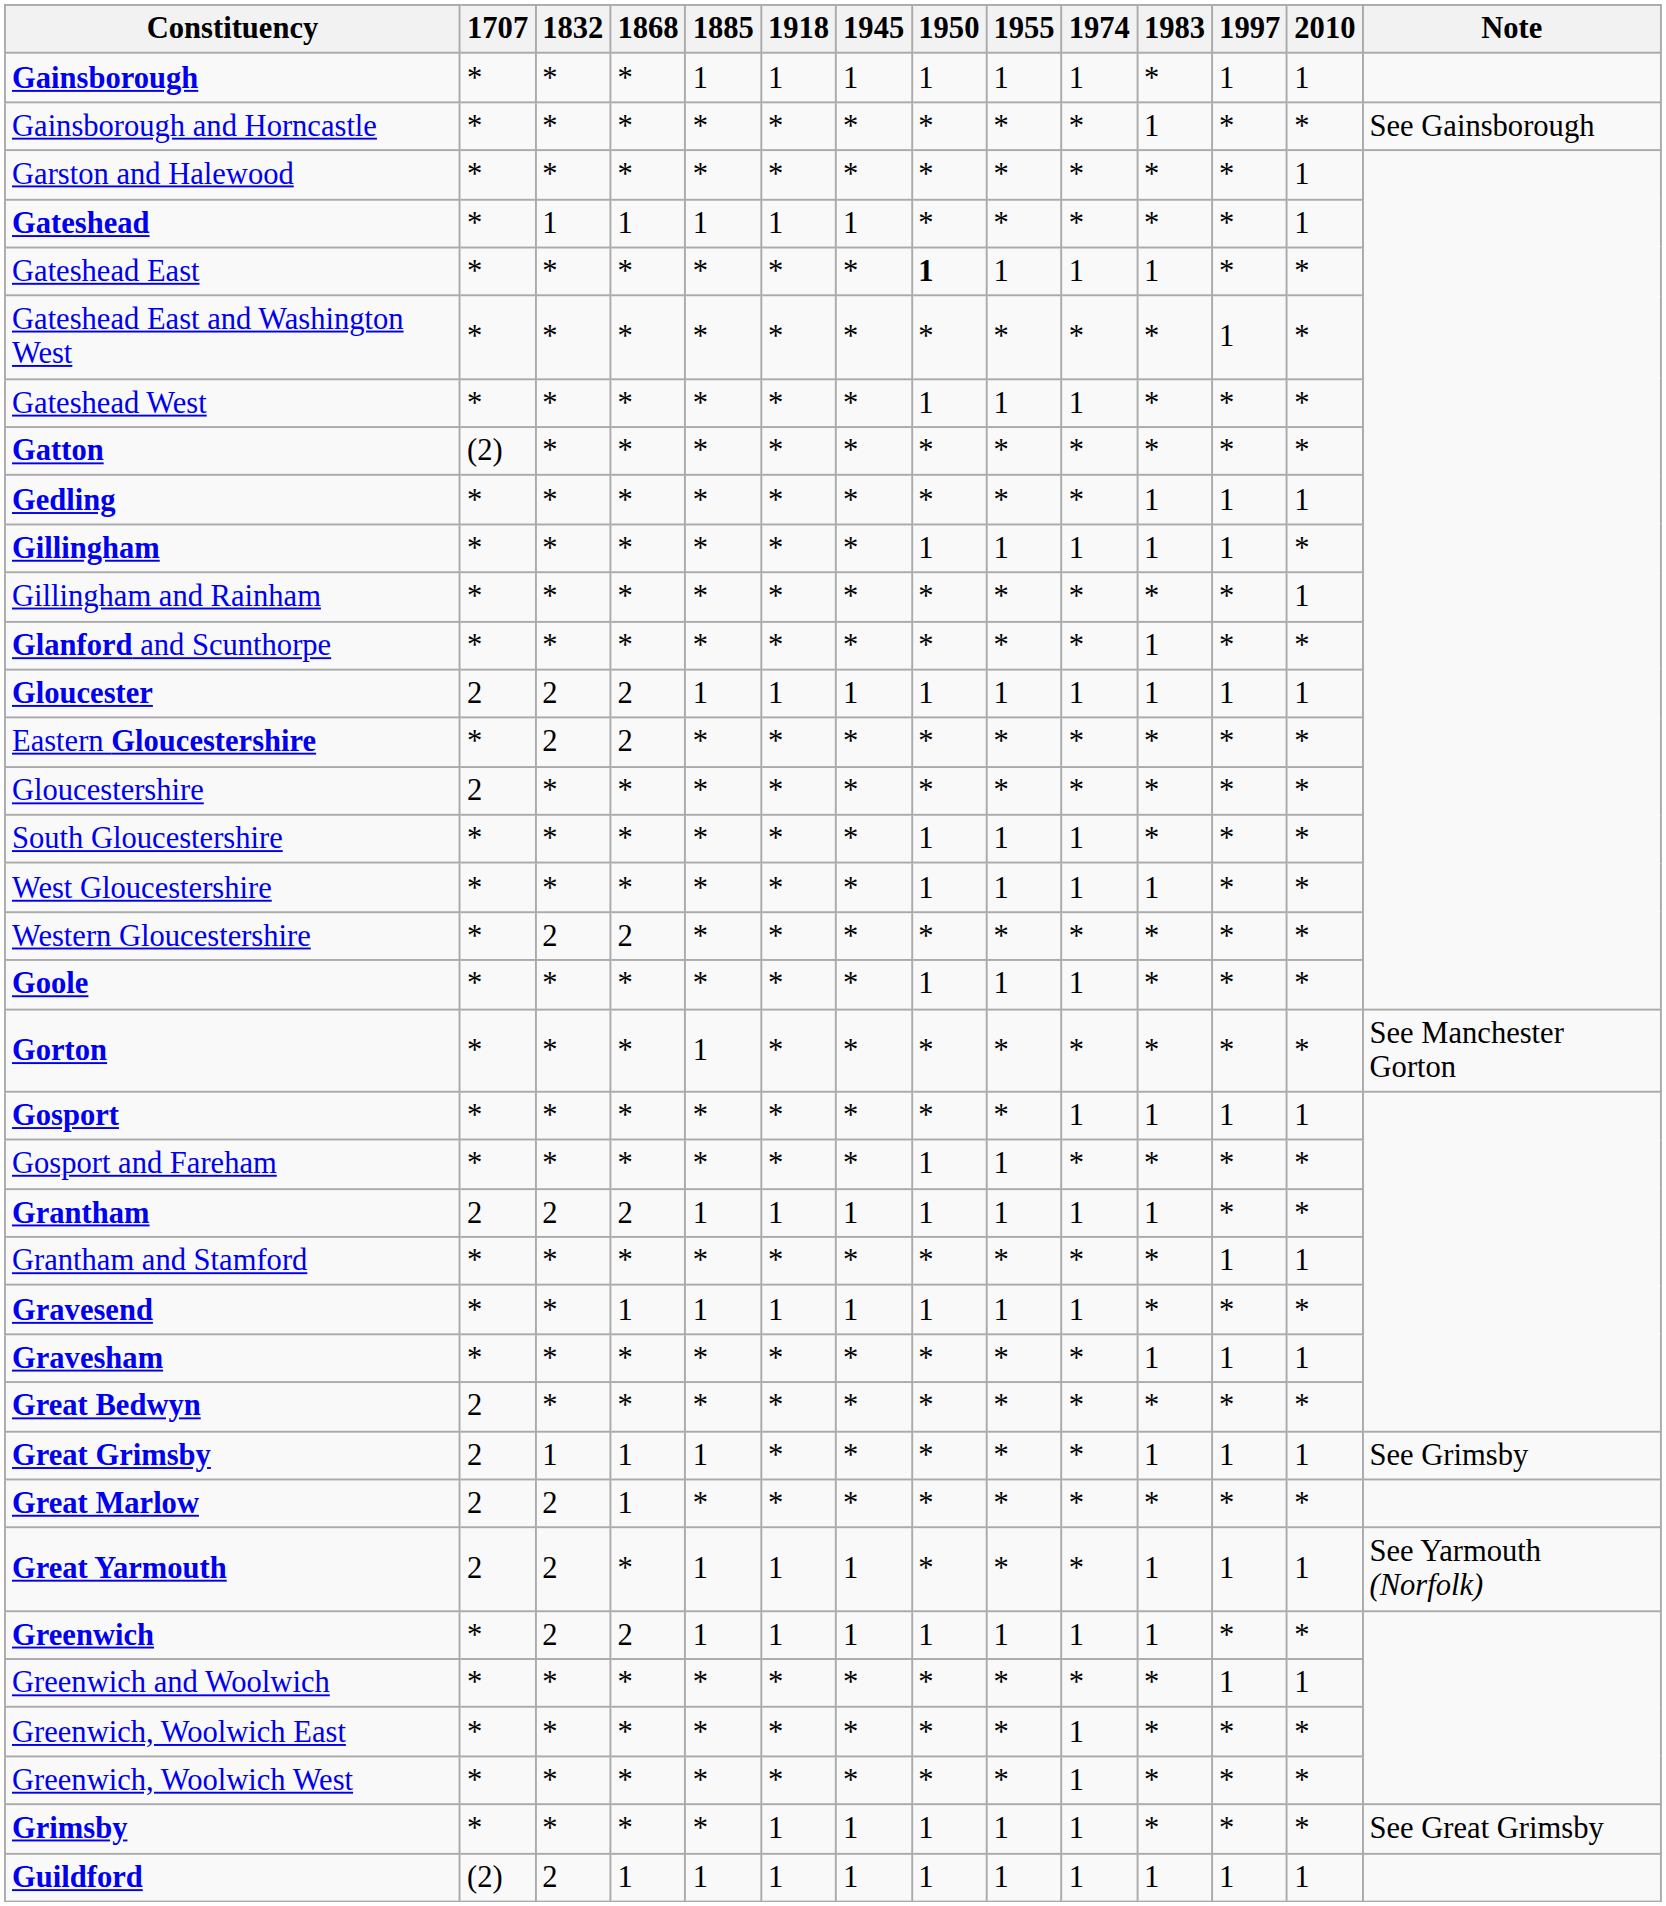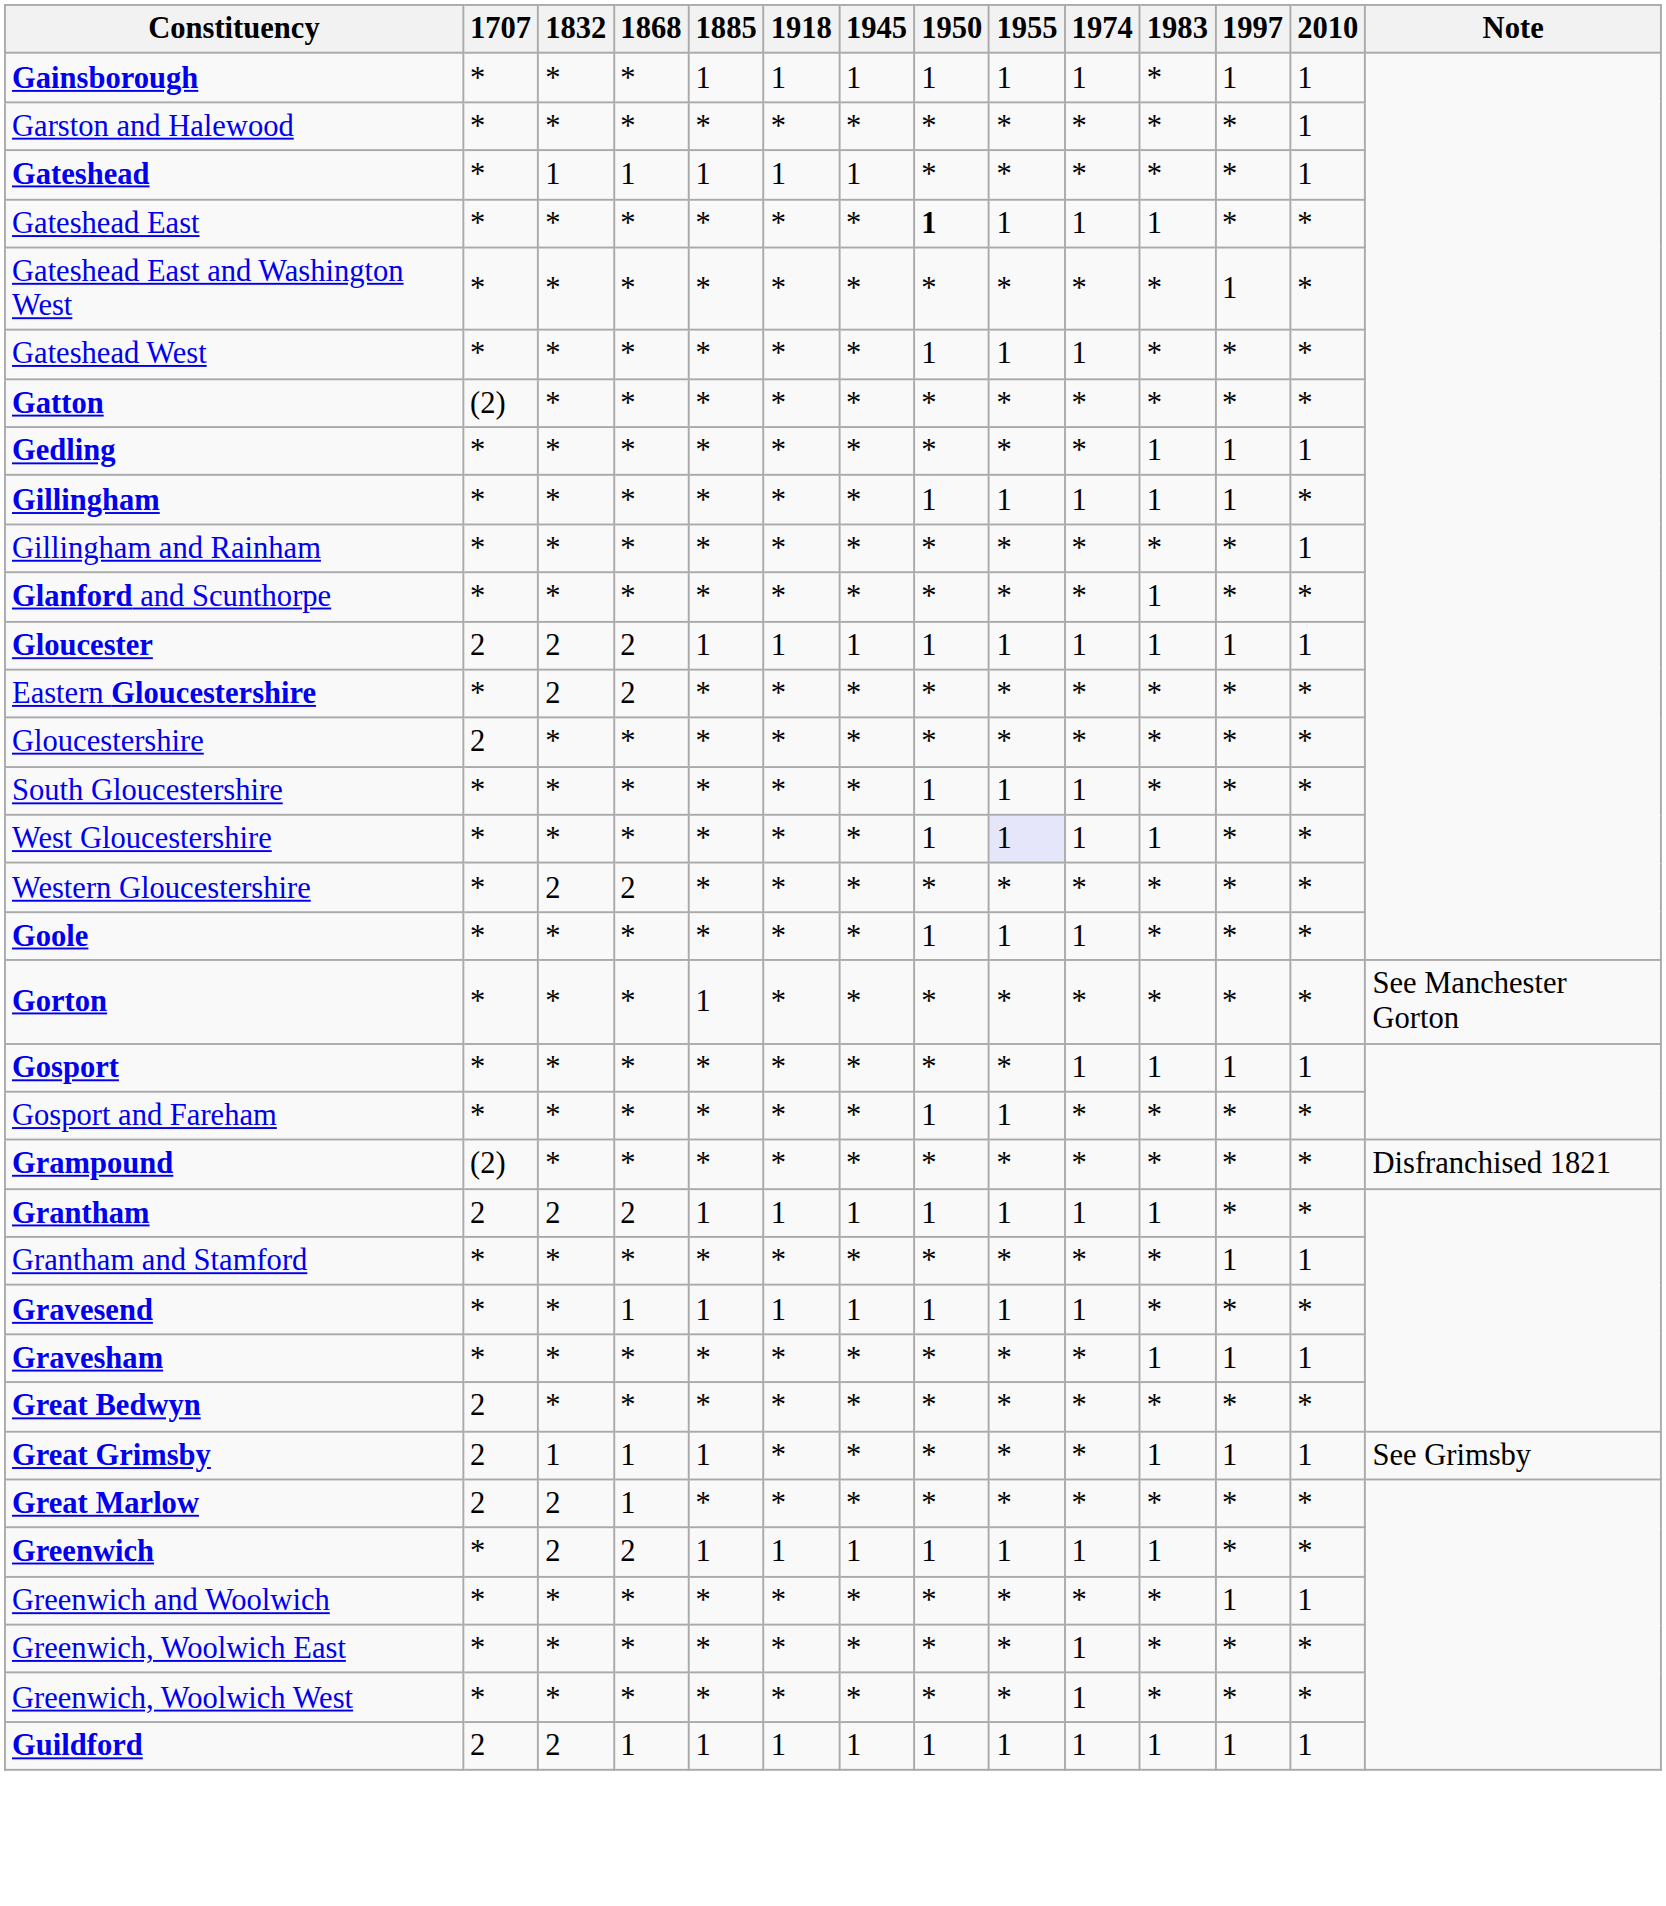- row: Gainsborough and Horncastle | * | * | * | * | * | * | * | * | * | 1 | * | * | See Gainsborough
West Gloucestershire | 1955: no background -> lavender background
+ row: Grampound | (2) | * | * | * | * | * | * | * | * | * | * | * | Disfranchised 1821
- row: Great Yarmouth | 2 | 2 | * | 1 | 1 | 1 | * | * | * | 1 | 1 | 1 | See Yarmouth (Norfolk)
- row: Grimsby | * | * | * | * | 1 | 1 | 1 | 1 | 1 | * | * | * | See Great Grimsby
Guildford | 1707: (2) -> 2
